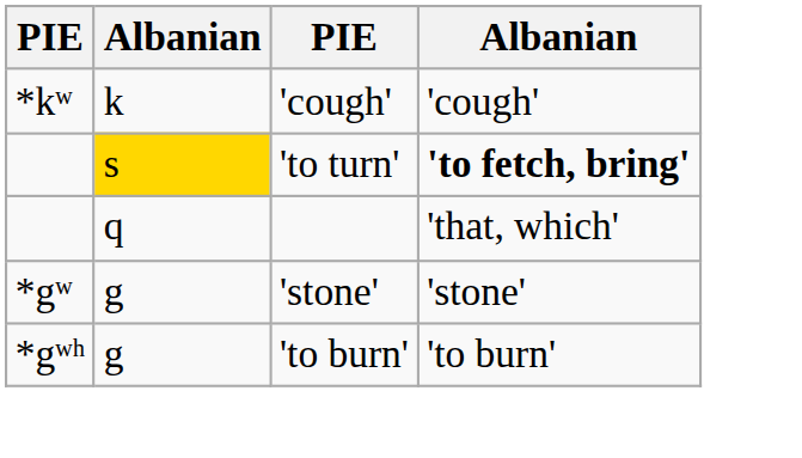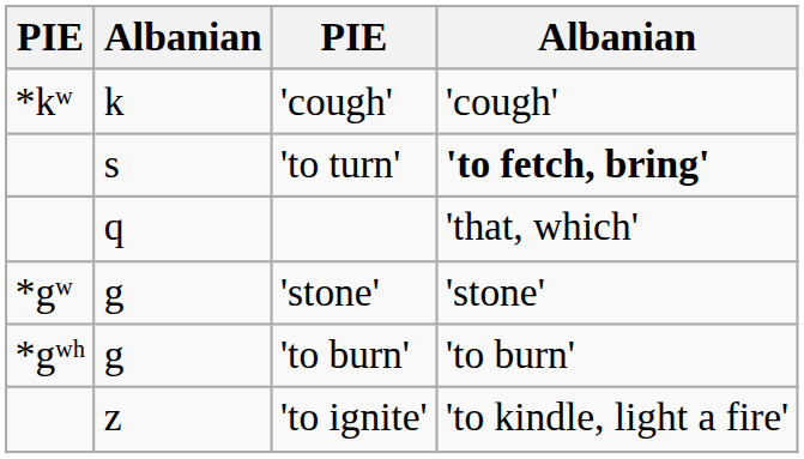'to turn' | column 2: gold background -> no background
+ row: z | 'to ignite' | 'to kindle, light a fire'
